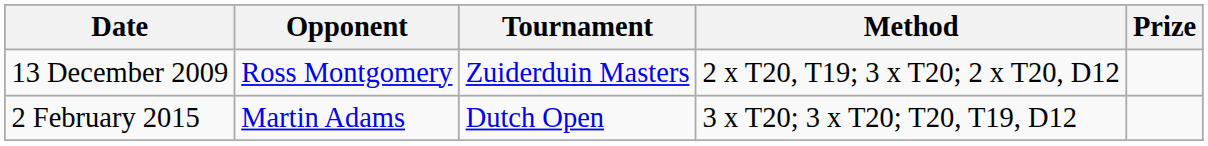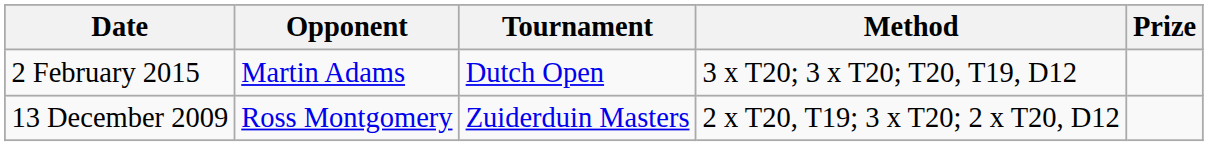rows swapped: 13 December 2009 <-> 2 February 2015
